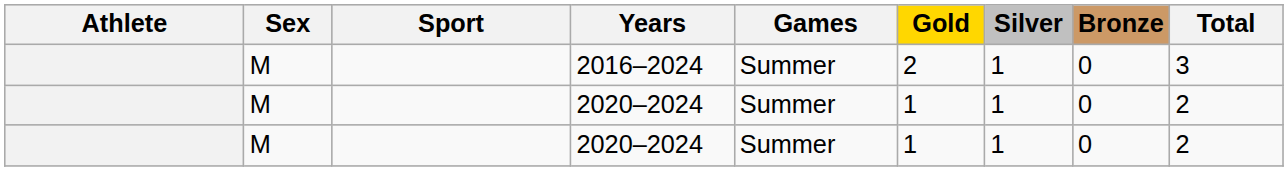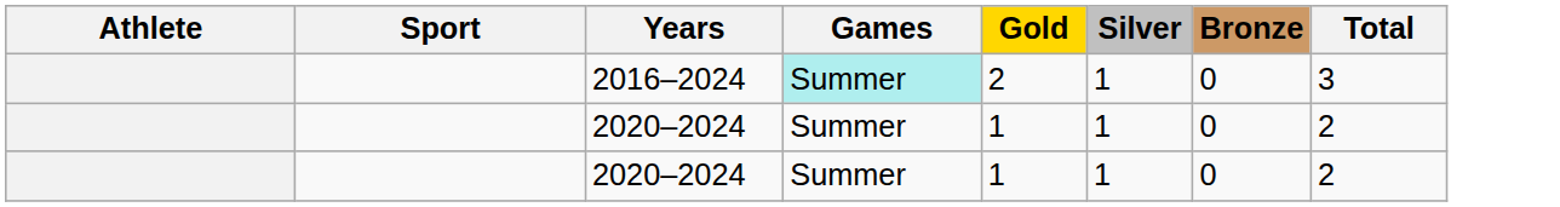- column: Sex | M | M | M
2016–2024 | Games: no background -> paleturquoise background
